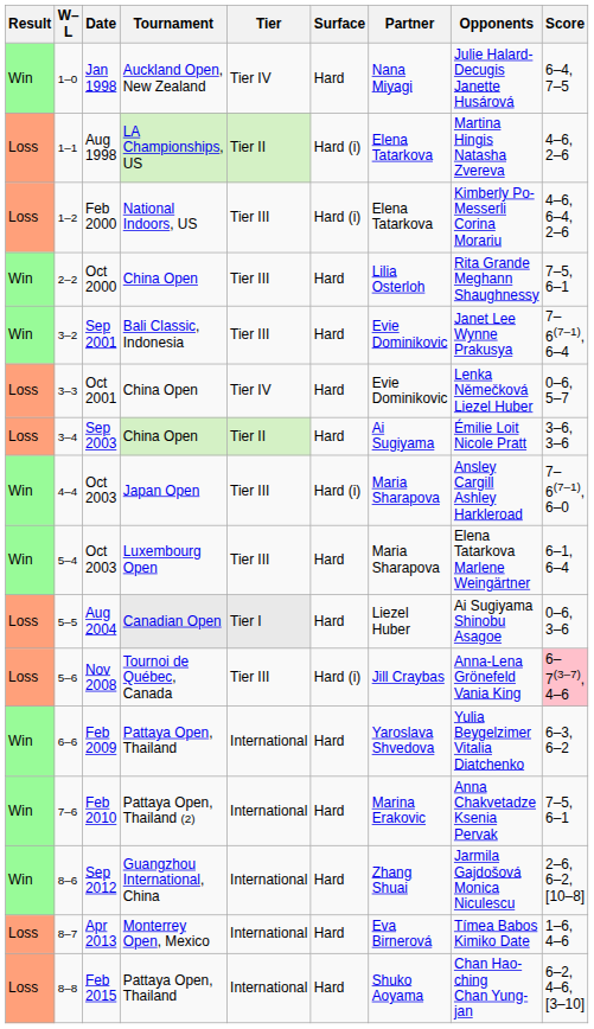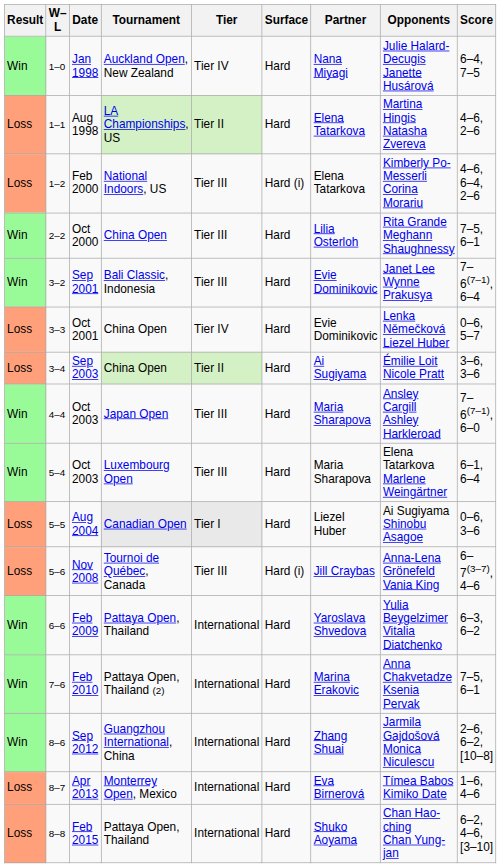Aug 1998 | Surface: Hard (i) -> Hard
4–4 / Oct 2003 | Surface: Hard (i) -> Hard
Nov 2008 | Score: pink background -> no background
